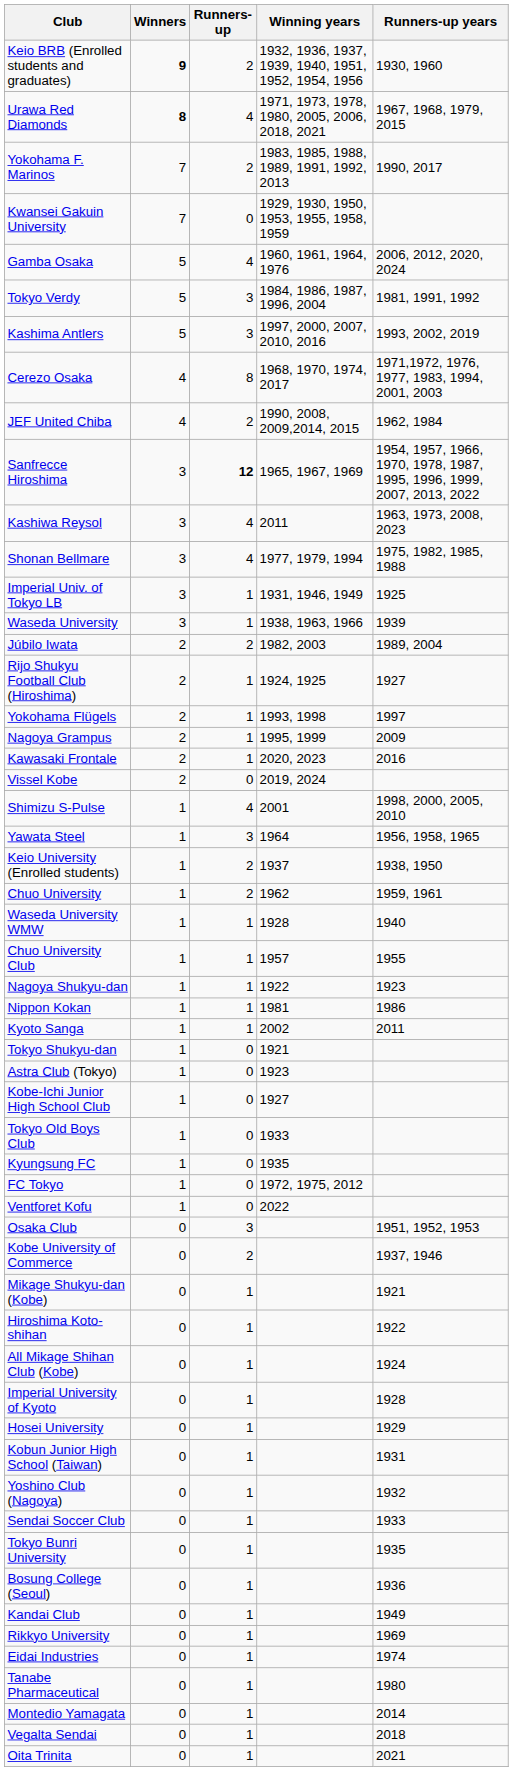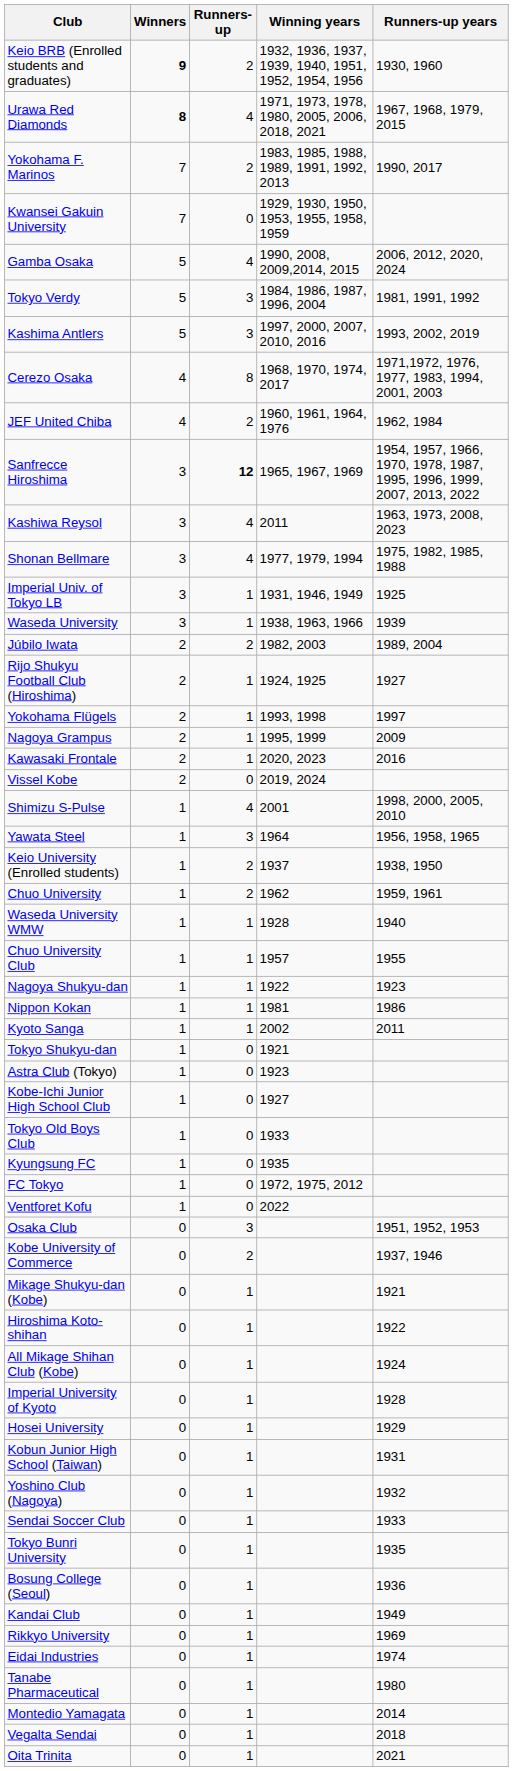Gamba Osaka | Winning years: 1960, 1961, 1964, 1976 -> 1990, 2008, 2009,2014, 2015
JEF United Chiba | Winning years: 1990, 2008, 2009,2014, 2015 -> 1960, 1961, 1964, 1976
